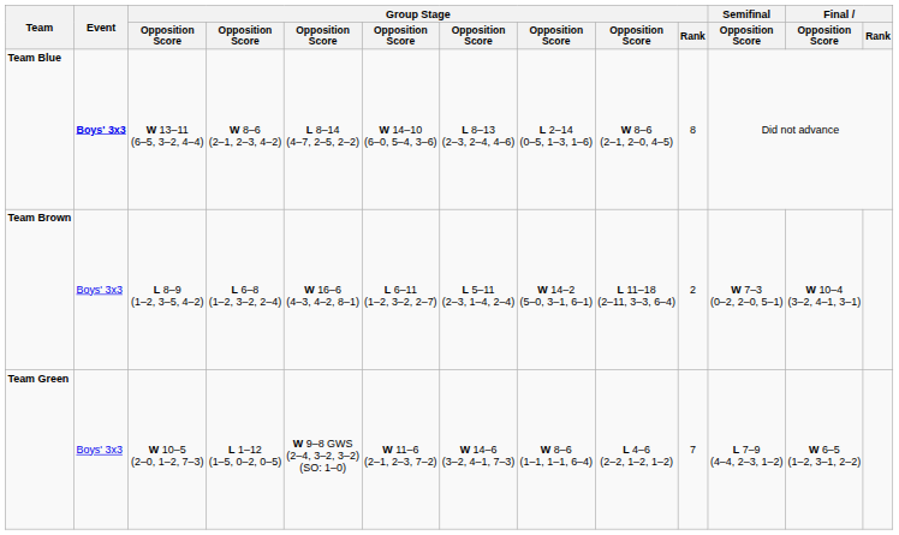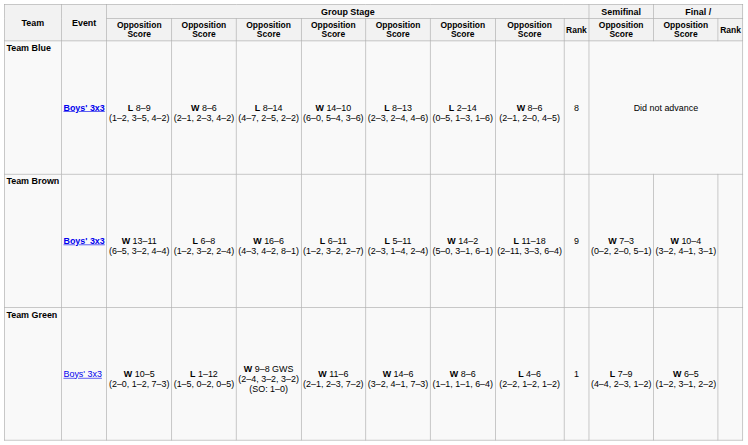Team Blue | column 3: W 13–11 (6–5, 3–2, 4–4) -> L 8–9 (1–2, 3–5, 4–2)
Team Brown | Event: normal -> bold
Team Brown | column 3: L 8–9 (1–2, 3–5, 4–2) -> W 13–11 (6–5, 3–2, 4–4)
Team Brown | Group Stage / Rank: 2 -> 9
Team Green | Group Stage / Rank: 7 -> 1
